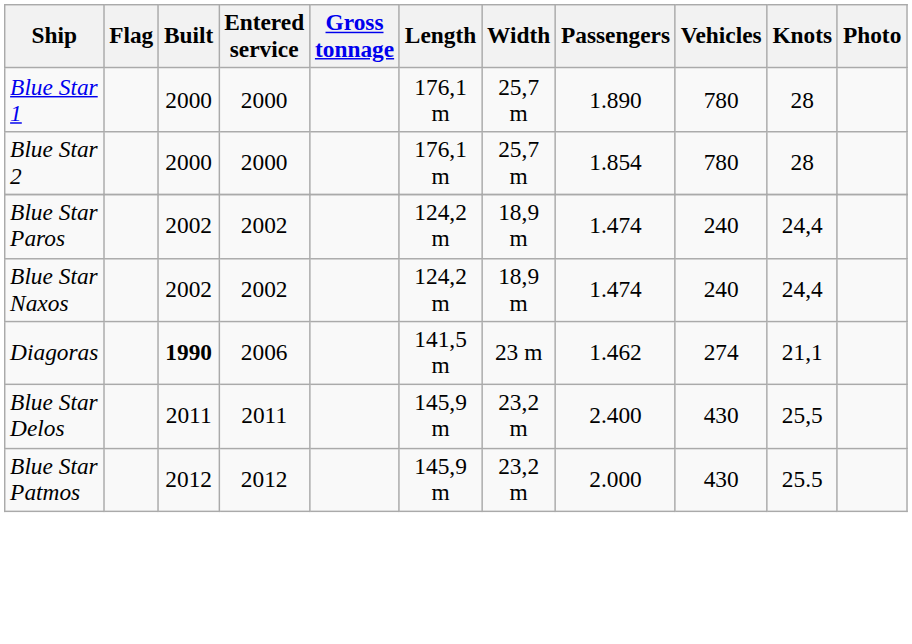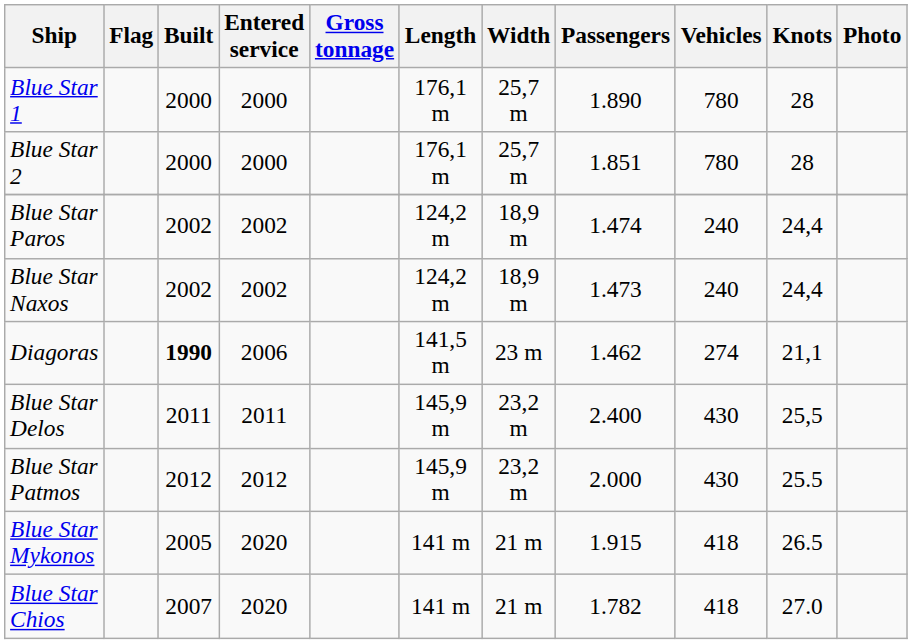Blue Star 2 | Passengers: 1.854 -> 1.851
Blue Star Naxos | Passengers: 1.474 -> 1.473
+ row: Blue Star Mykonos | 2005 | 2020 | 141 m | 21 m | 1.915 | 418 | 26.5
+ row: Blue Star Chios | 2007 | 2020 | 141 m | 21 m | 1.782 | 418 | 27.0
